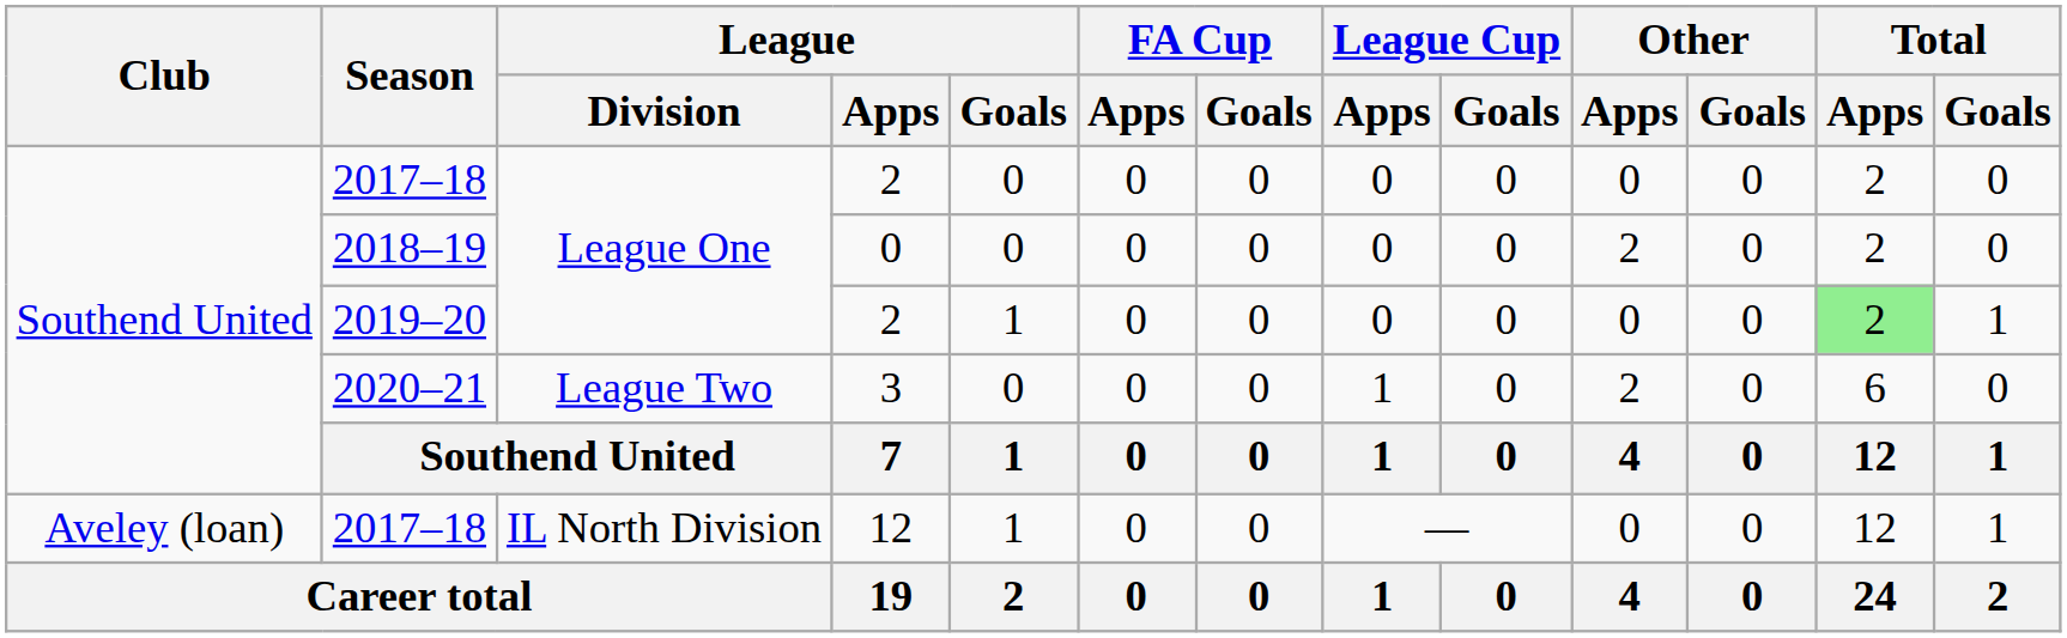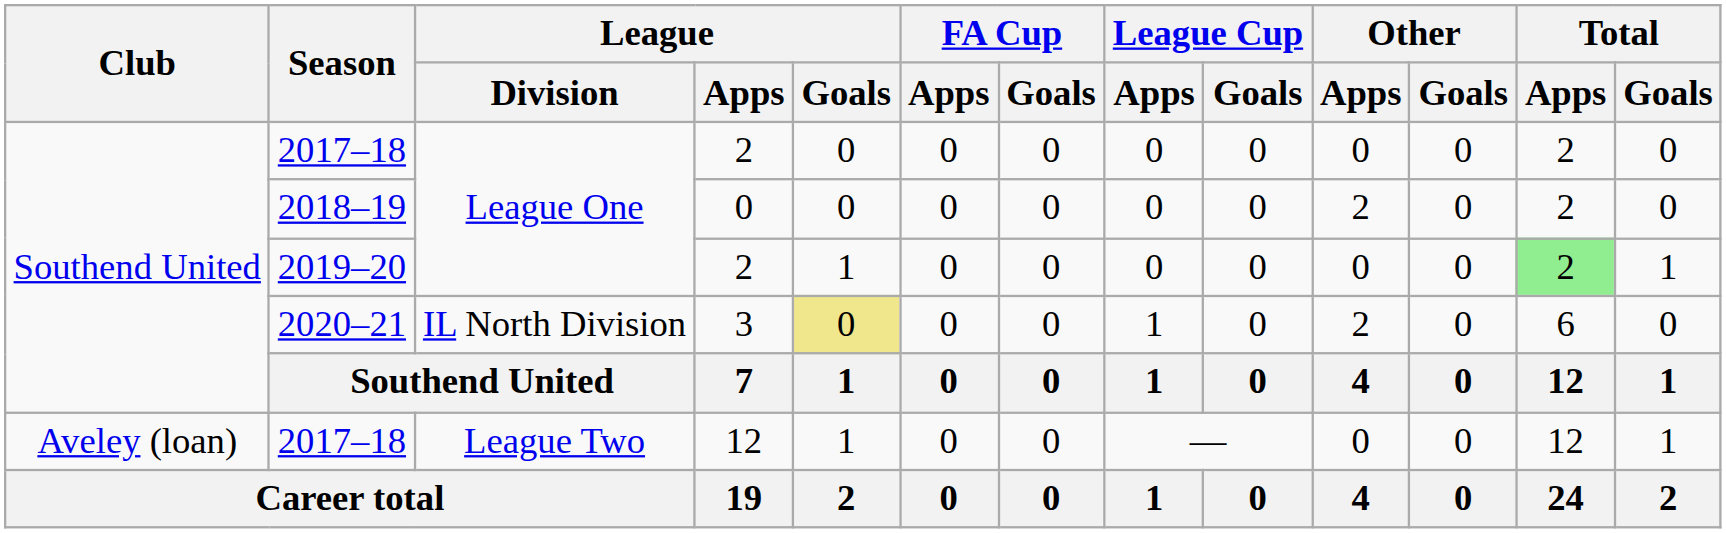2020–21 | League / Division: League Two -> IL North Division
2020–21 | League / Goals: no background -> khaki background
2017–18 / 12 | League / Division: IL North Division -> League Two
